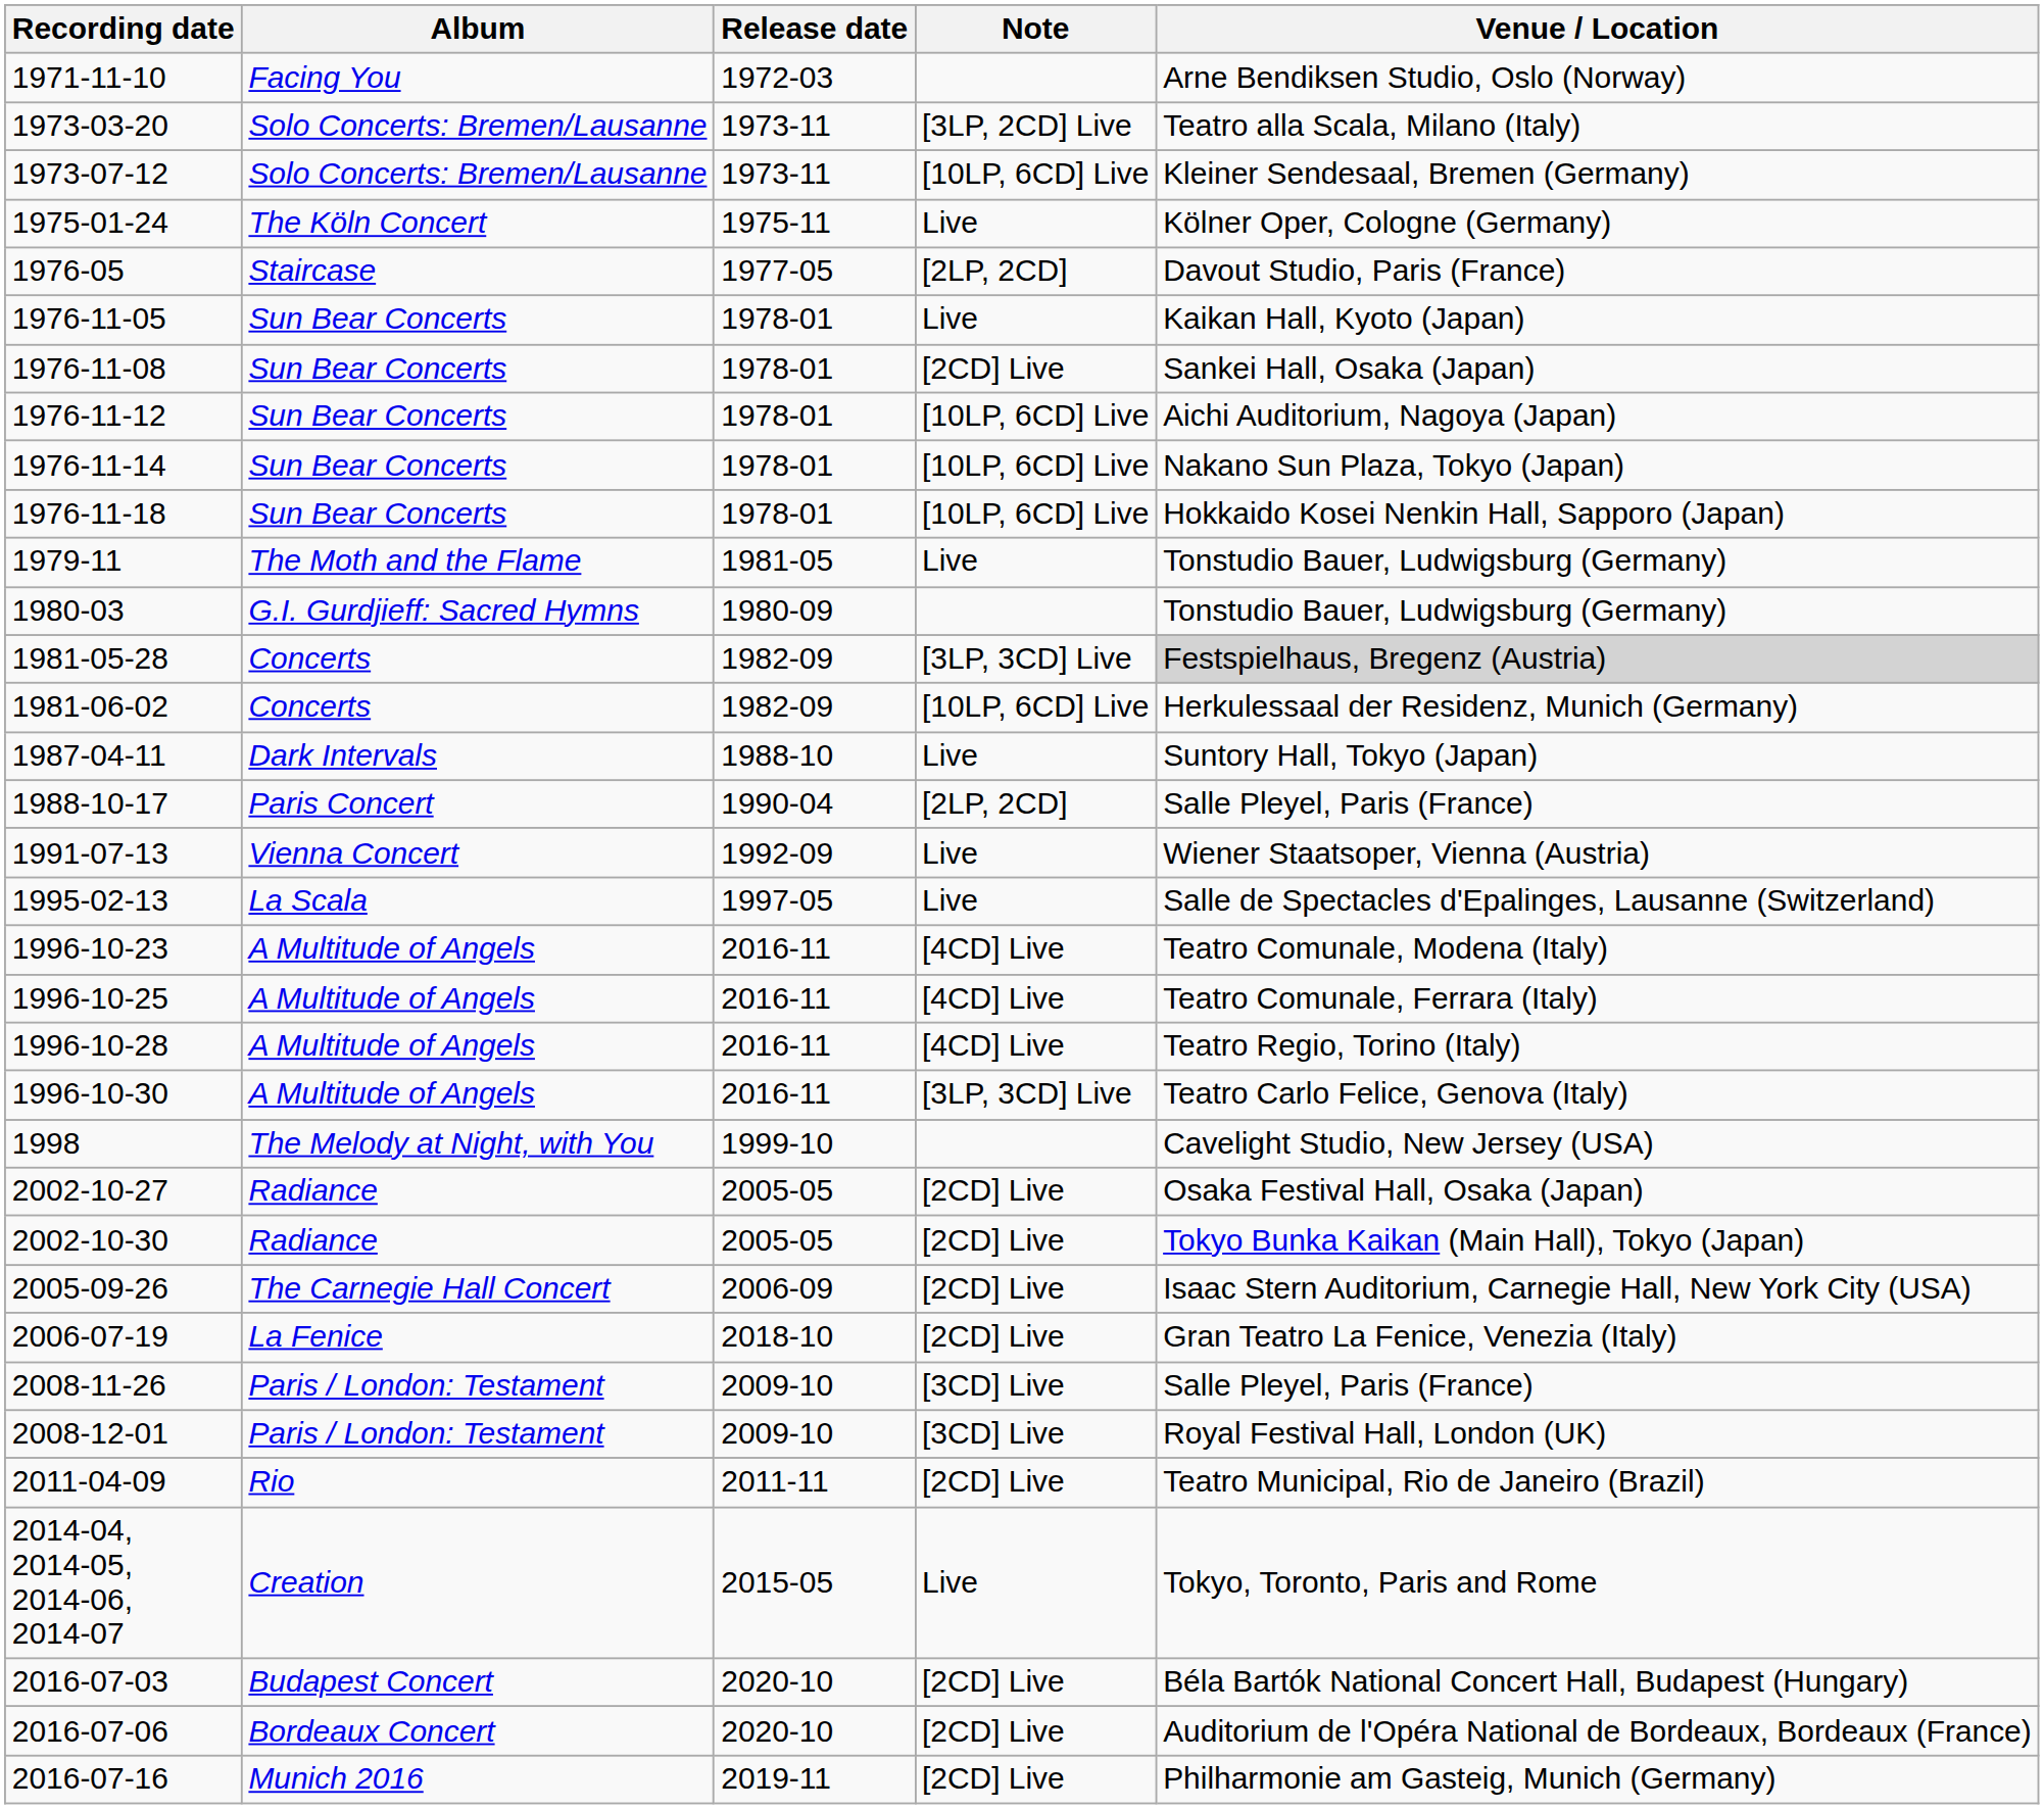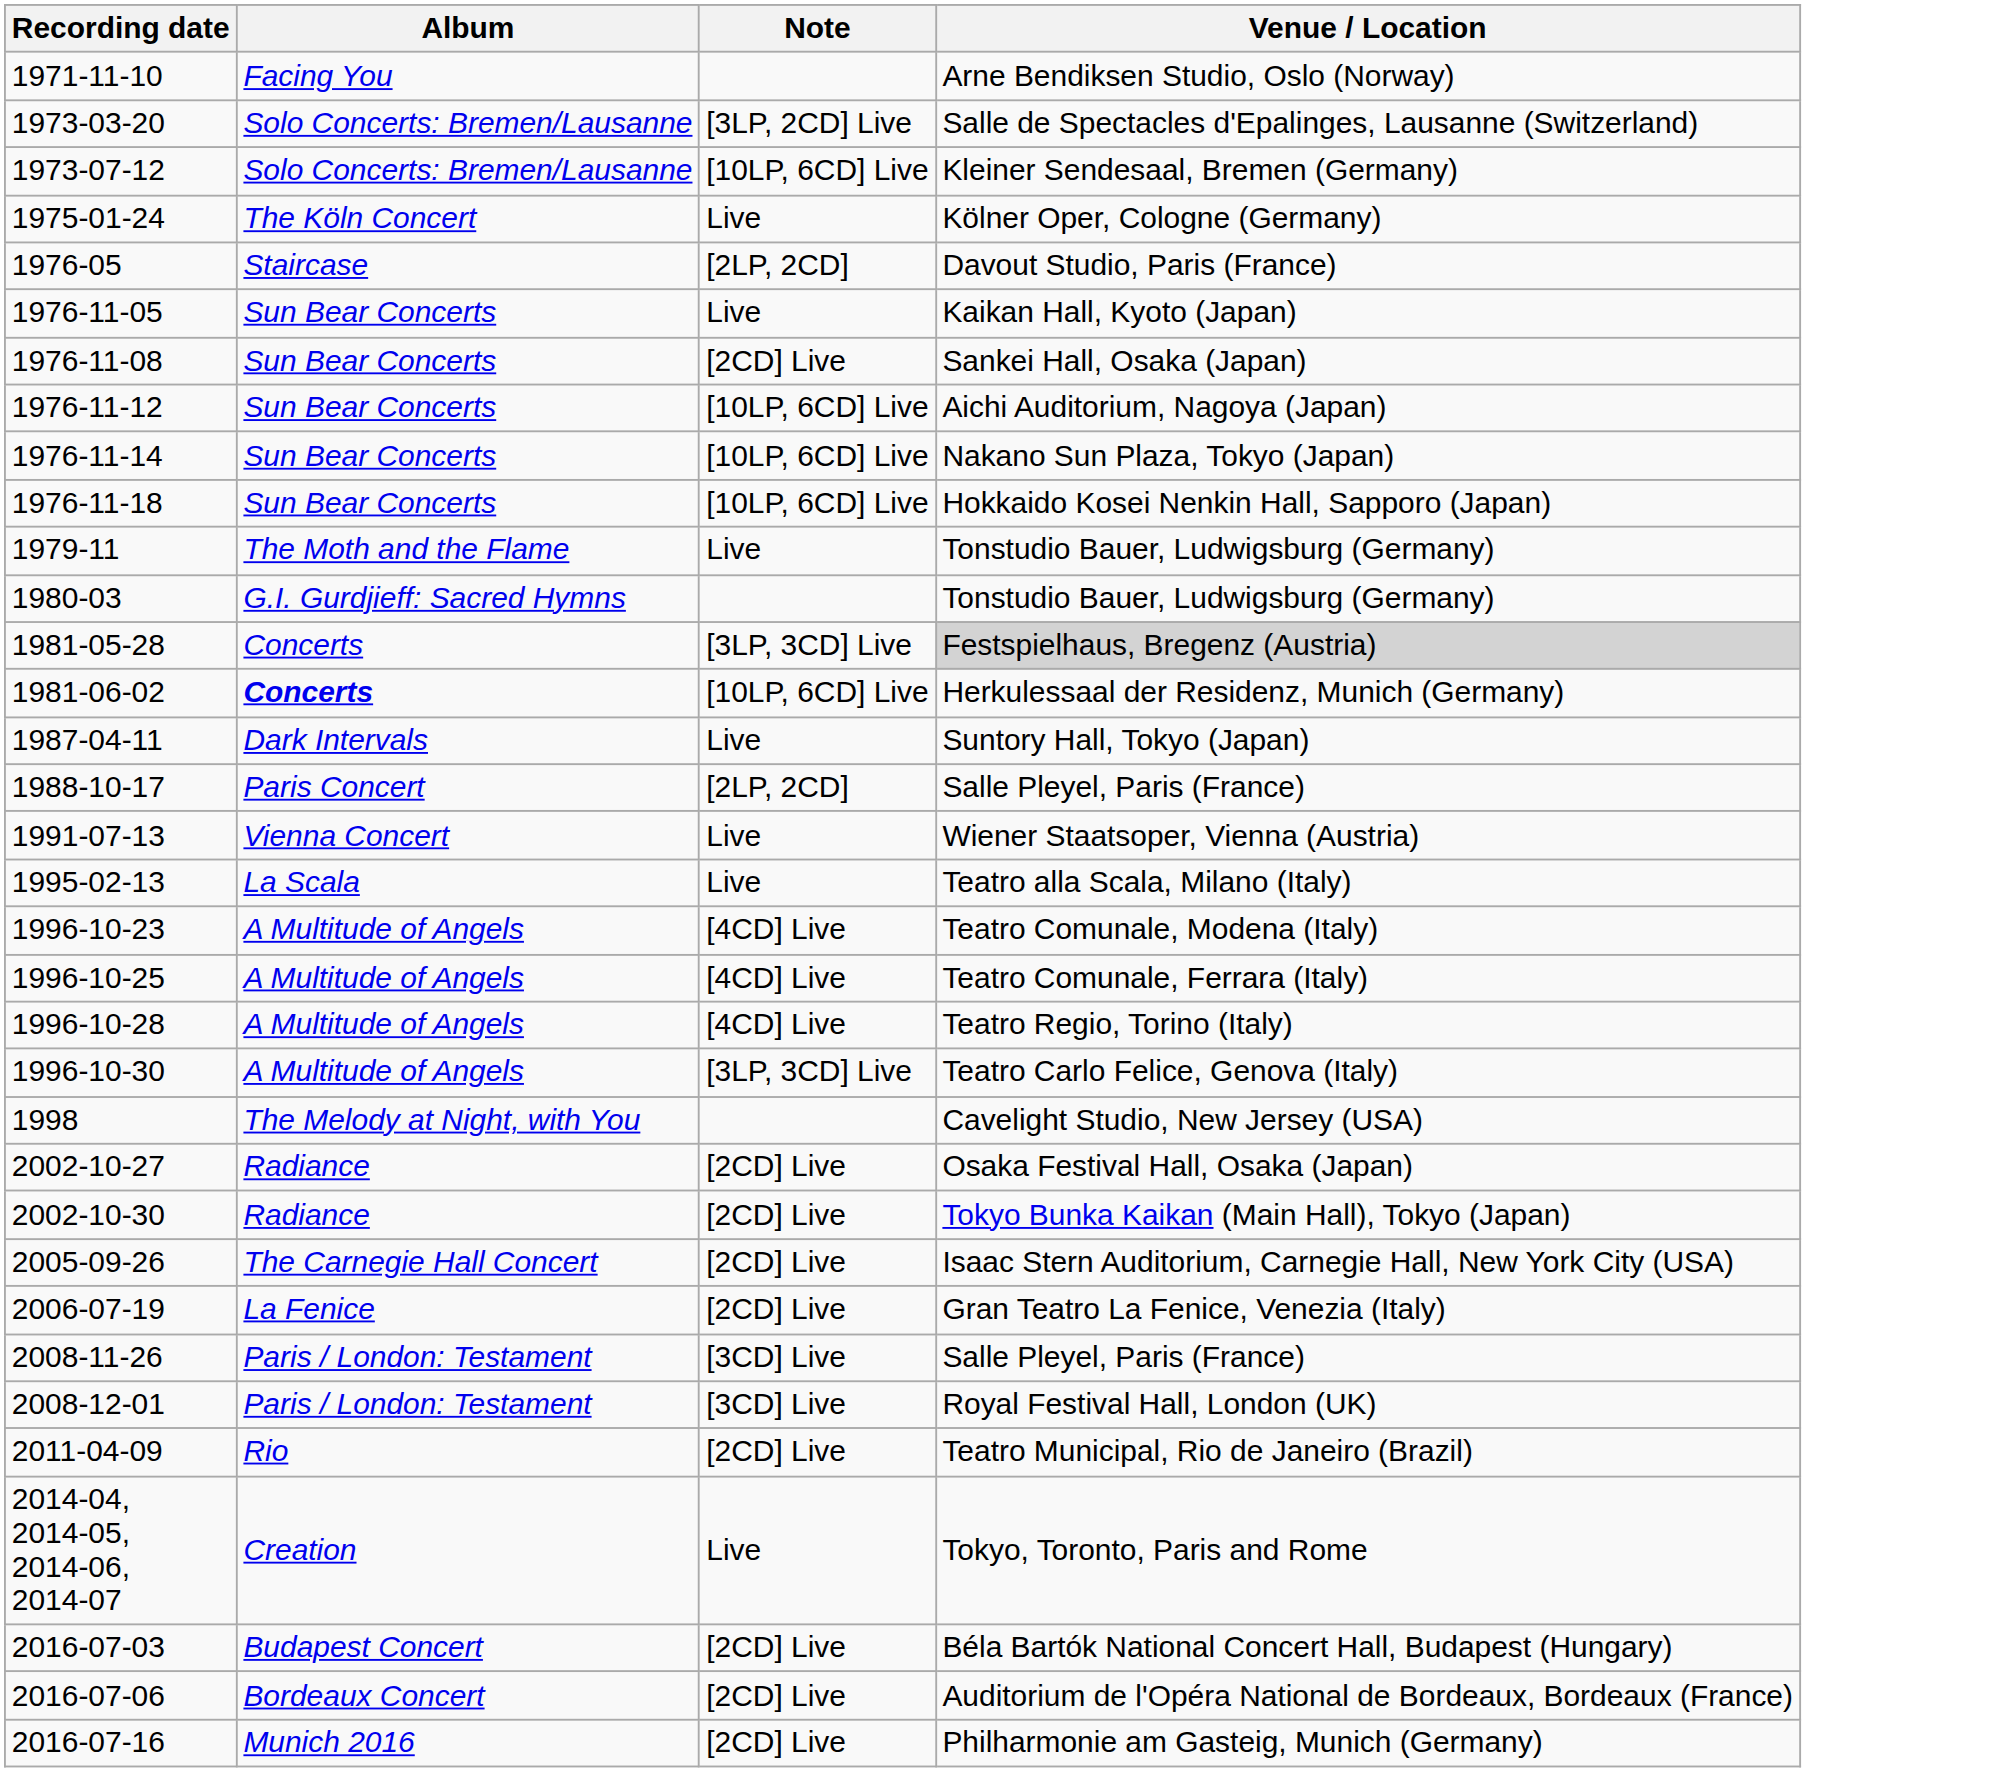- column: Release date | 1972-03 | 1973-11 | 1973-11 | 1975-11 | 1977-05 | 1978-01 | 1978-01 | 1978-01 | 1978-01 | 1978-01 | 1981-05 | 1980-09 | 1982-09 | 1982-09 | 1988-10 | 1990-04 | 1992-09 | 1997-05 | 2016-11 | 2016-11 | 2016-11 | 2016-11 | 1999-10 | 2005-05 | 2005-05 | 2006-09 | 2018-10 | 2009-10 | 2009-10 | 2011-11 | 2015-05 | 2020-10 | 2020-10 | 2019-11
1973-03-20 | Venue / Location: Teatro alla Scala, Milano (Italy) -> Salle de Spectacles d'Epalinges, Lausanne (Switzerland)
1981-06-02 | Album: normal -> bold
1995-02-13 | Venue / Location: Salle de Spectacles d'Epalinges, Lausanne (Switzerland) -> Teatro alla Scala, Milano (Italy)
